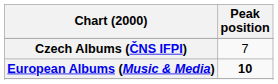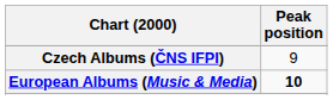Czech Albums (ČNS IFPI) | Peak position: 7 -> 9
